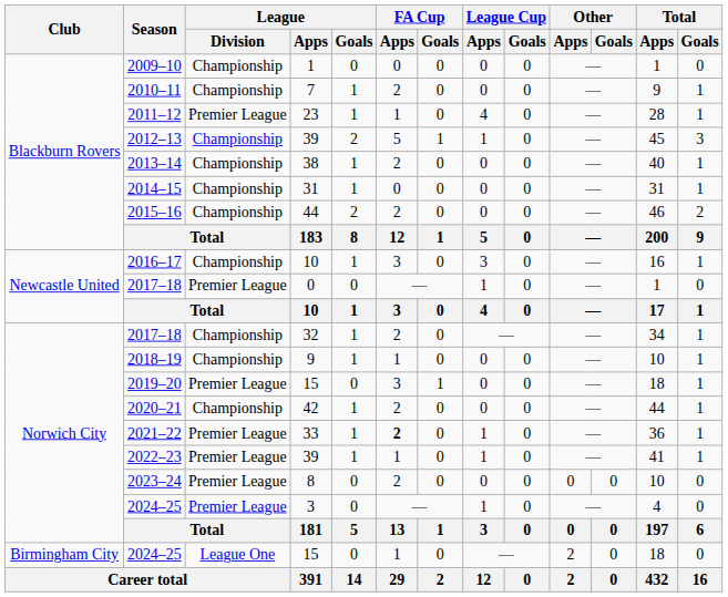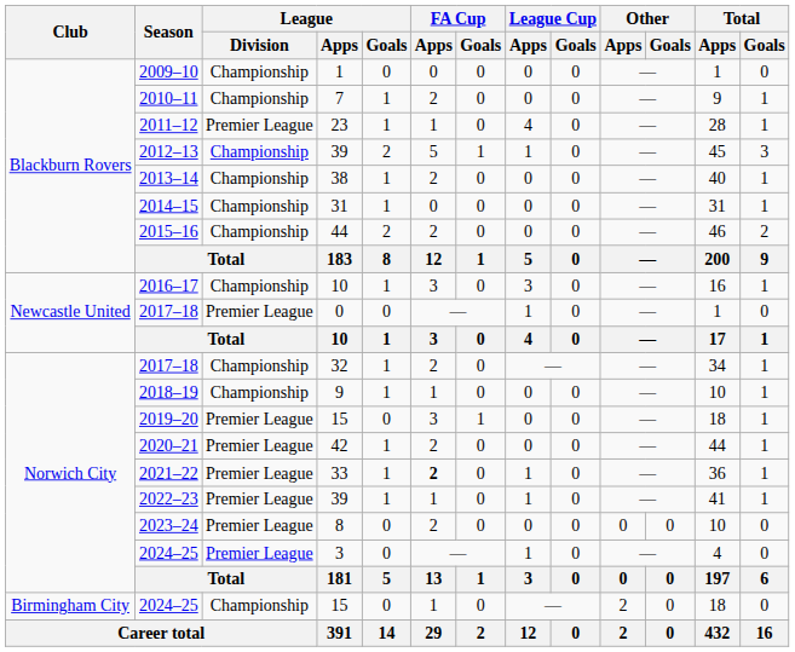2020–21 | League / Division: Championship -> Premier League
2024–25 / 15 | League / Division: League One -> Championship
